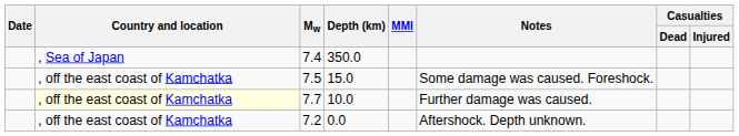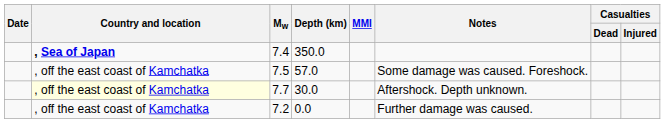7.4 | Country and location: normal -> bold
7.5 | Depth (km): 15.0 -> 57.0
7.7 | Depth (km): 10.0 -> 30.0
7.7 | Notes: Further damage was caused. -> Aftershock. Depth unknown.
7.2 | Notes: Aftershock. Depth unknown. -> Further damage was caused.
